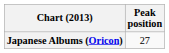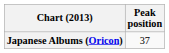Japanese Albums (Oricon) | Peak position: 27 -> 37
